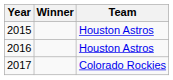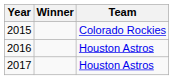2015 | Team: Houston Astros -> Colorado Rockies
2017 | Team: Colorado Rockies -> Houston Astros
